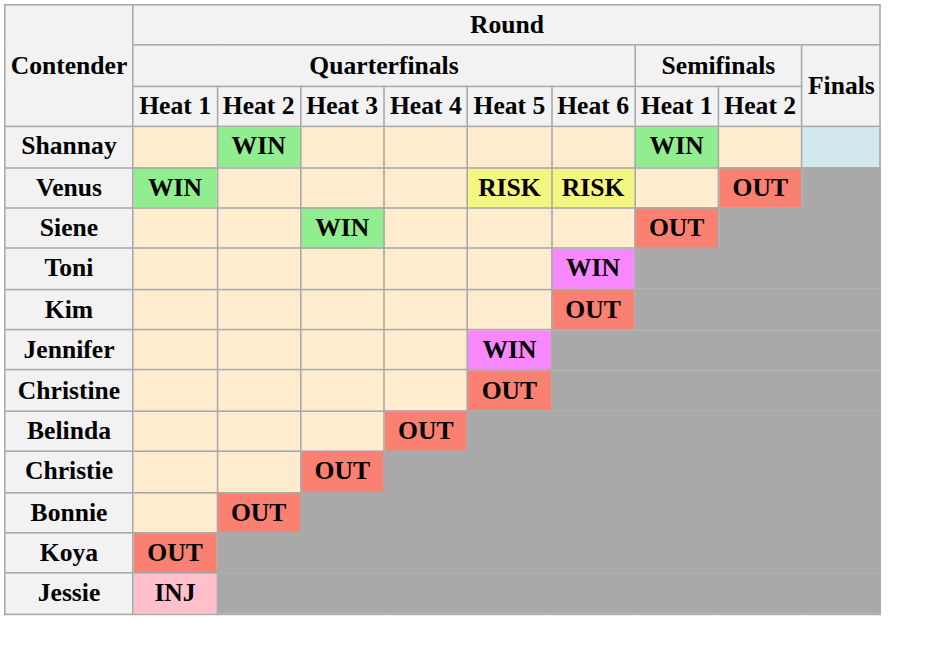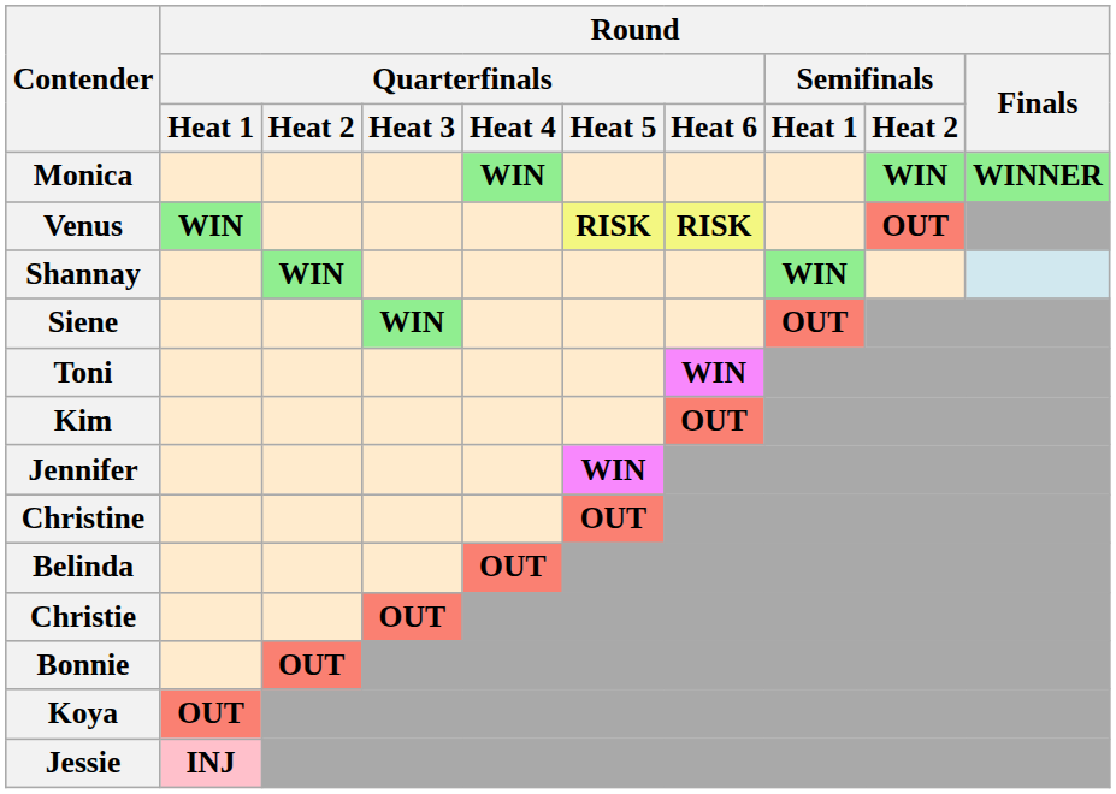+ row: Monica | WIN | WIN | WINNER
rows swapped: Shannay <-> Venus
